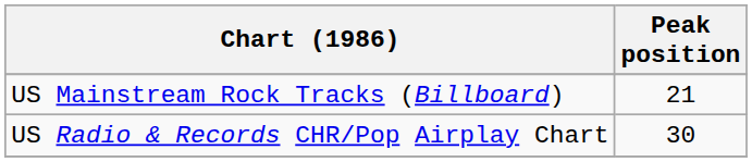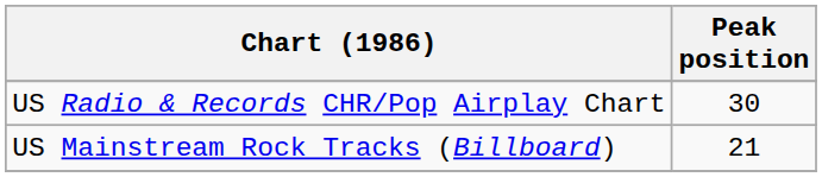rows swapped: US Radio & Records CHR/Pop Airplay Chart <-> US Mainstream Rock Tracks (Billboard)
